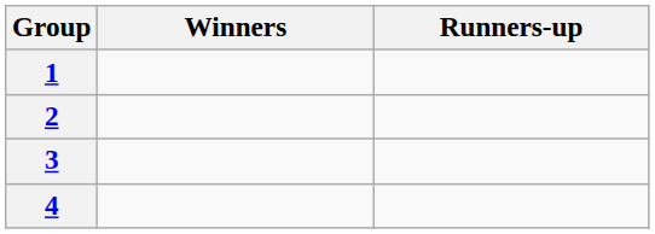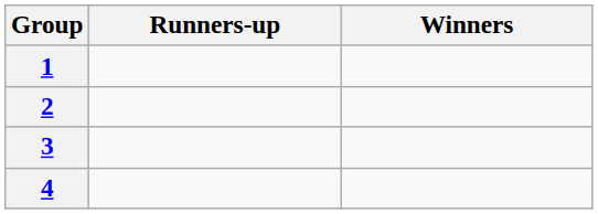columns swapped: Winners <-> Runners-up
